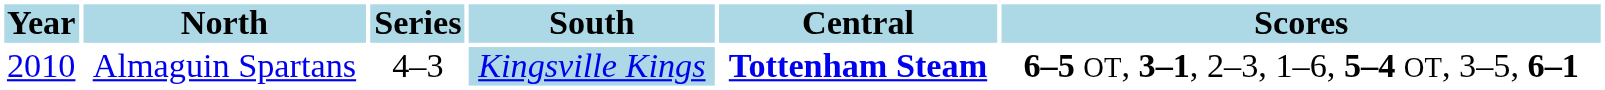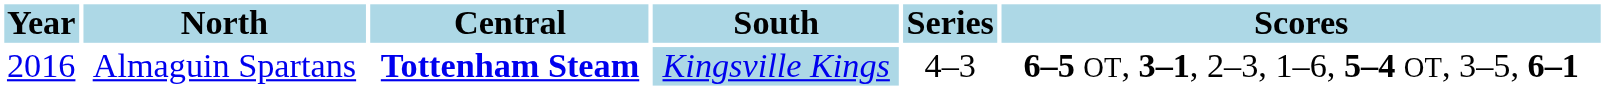columns swapped: Central <-> Series
Almaguin Spartans | Year: 2010 -> 2016
